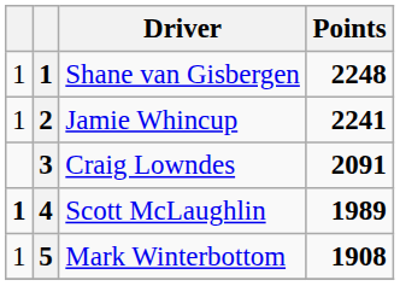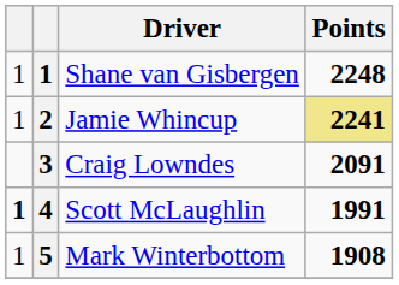Jamie Whincup | Points: no background -> khaki background
Scott McLaughlin | Points: 1989 -> 1991
